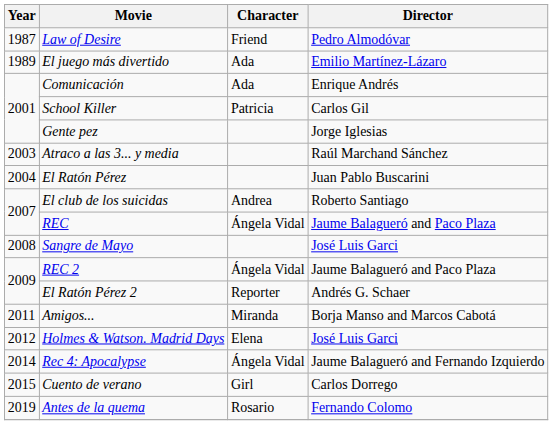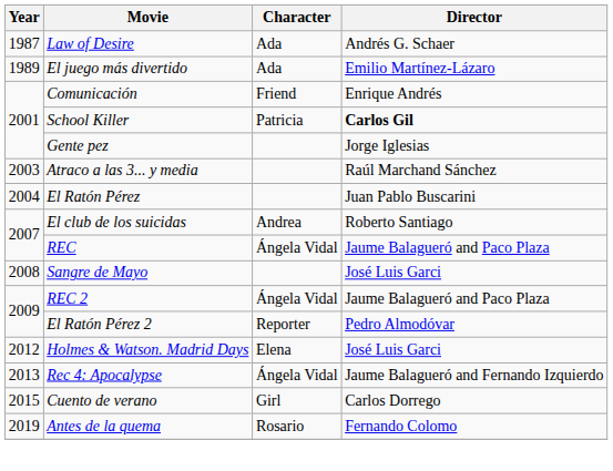Law of Desire | Character: Friend -> Ada
Law of Desire | Director: Pedro Almodóvar -> Andrés G. Schaer
Comunicación | Character: Ada -> Friend
School Killer | Director: normal -> bold
El Ratón Pérez 2 | Director: Andrés G. Schaer -> Pedro Almodóvar
- row: 2011 | Amigos... | Miranda | Borja Manso and Marcos Cabotá
Rec 4: Apocalypse | Year: 2014 -> 2013
